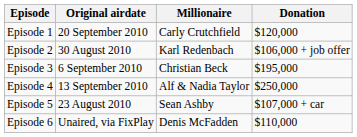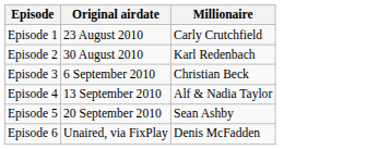- column: Donation | $120,000 | $106,000 + job offer | $195,000 | $250,000 | $107,000 + car | $110,000
Episode 1 | Original airdate: 20 September 2010 -> 23 August 2010
Episode 5 | Original airdate: 23 August 2010 -> 20 September 2010
